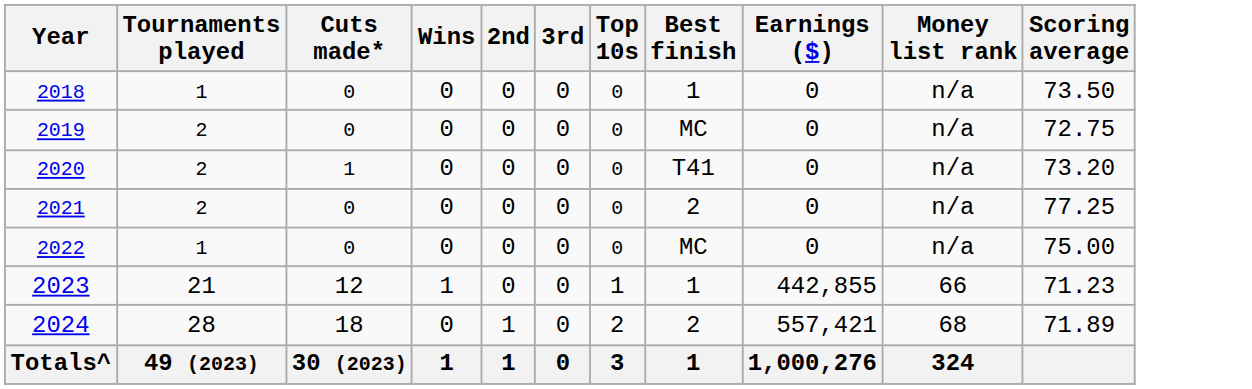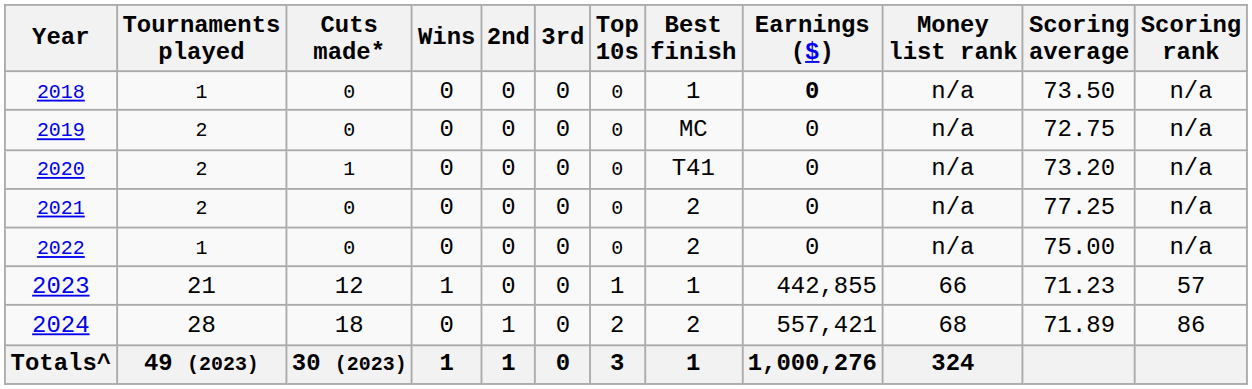+ column: Scoring rank | n/a | n/a | n/a | n/a | n/a | 57 | 86
2018 | Earnings ($): normal -> bold
2022 | Best finish: MC -> 2
